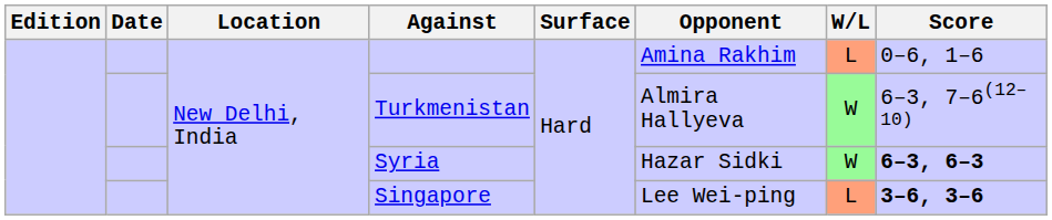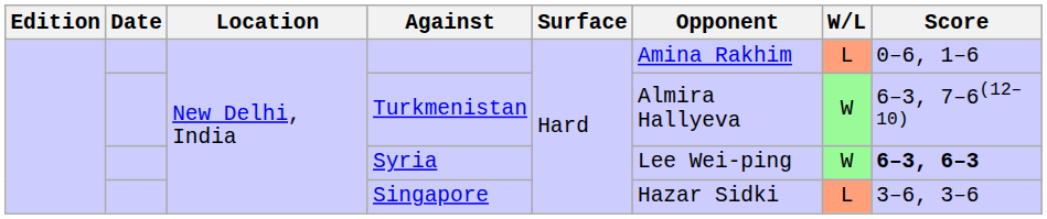Syria | Opponent: Hazar Sidki -> Lee Wei-ping
Singapore | Opponent: Lee Wei-ping -> Hazar Sidki
Singapore | Score: bold -> normal
